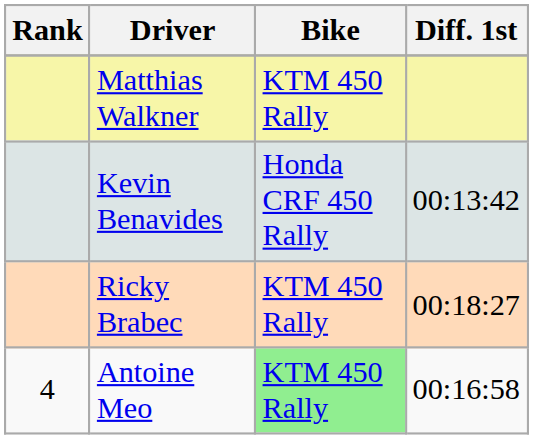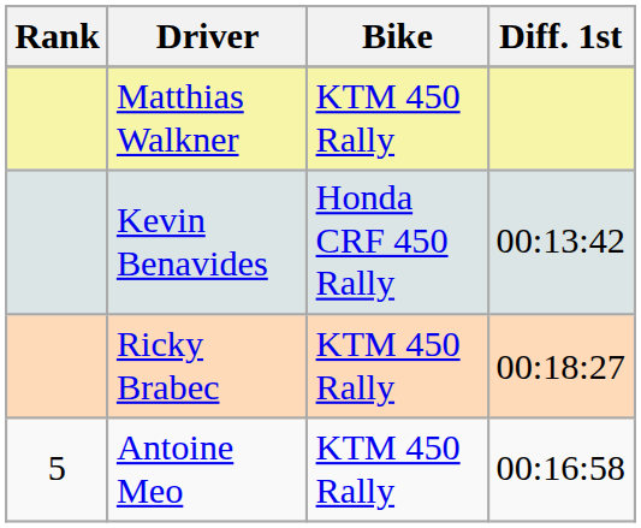Antoine Meo | Rank: 4 -> 5
Antoine Meo | Bike: lightgreen background -> no background
